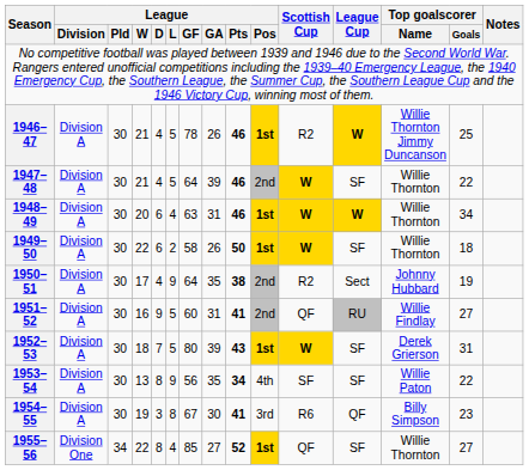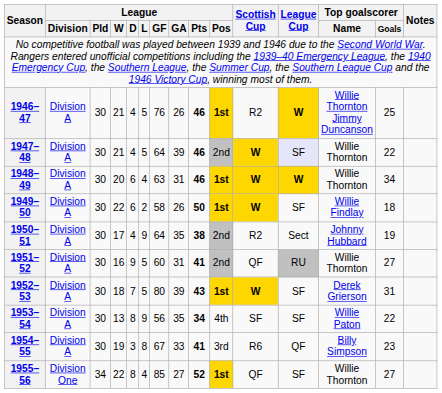1946–47 | League / GF: 78 -> 76
1947–48 | League Cup: no background -> lavender background
1949–50 | Top goalscorer / Name: Willie Thornton -> Willie Findlay
1951–52 | Top goalscorer / Name: Willie Findlay -> Willie Thornton
1954–55 | League / GA: 30 -> 33
